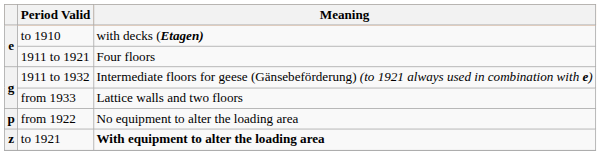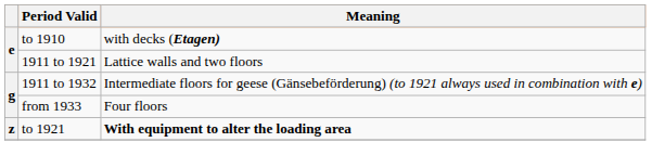1911 to 1921 | Meaning: Four floors -> Lattice walls and two floors
from 1933 | Meaning: Lattice walls and two floors -> Four floors
- row: p | from 1922 | No equipment to alter the loading area
